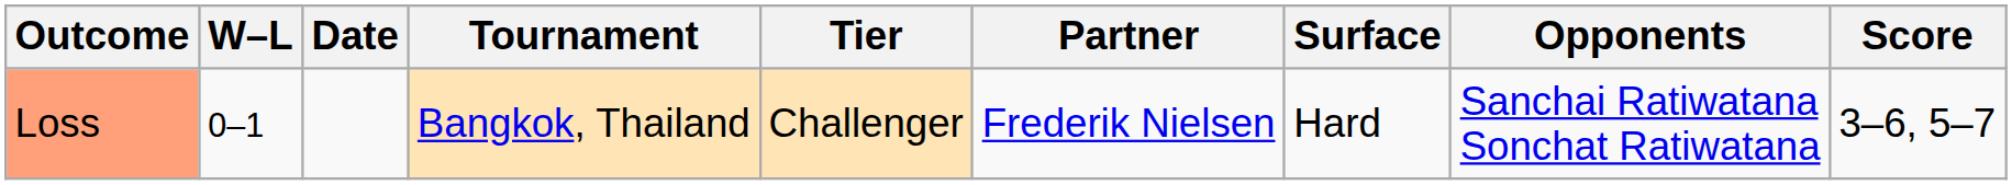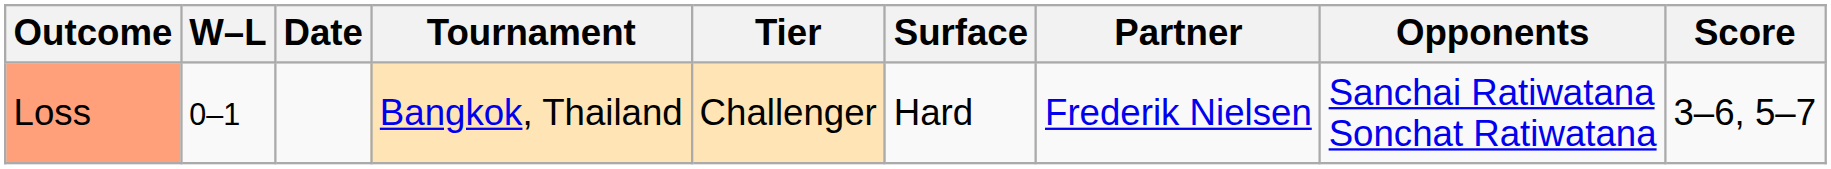columns swapped: Surface <-> Partner
